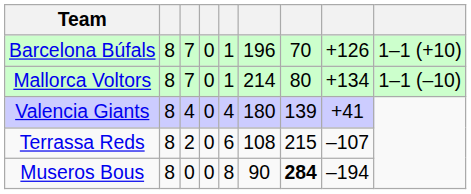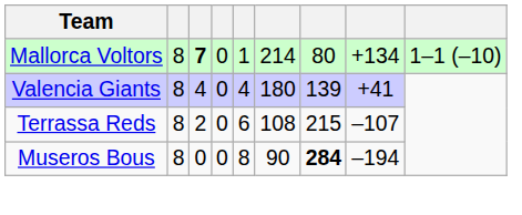- row: Barcelona Búfals | 8 | 7 | 0 | 1 | 196 | 70 | +126 | 1–1 (+10)
Mallorca Voltors | column 3: normal -> bold
